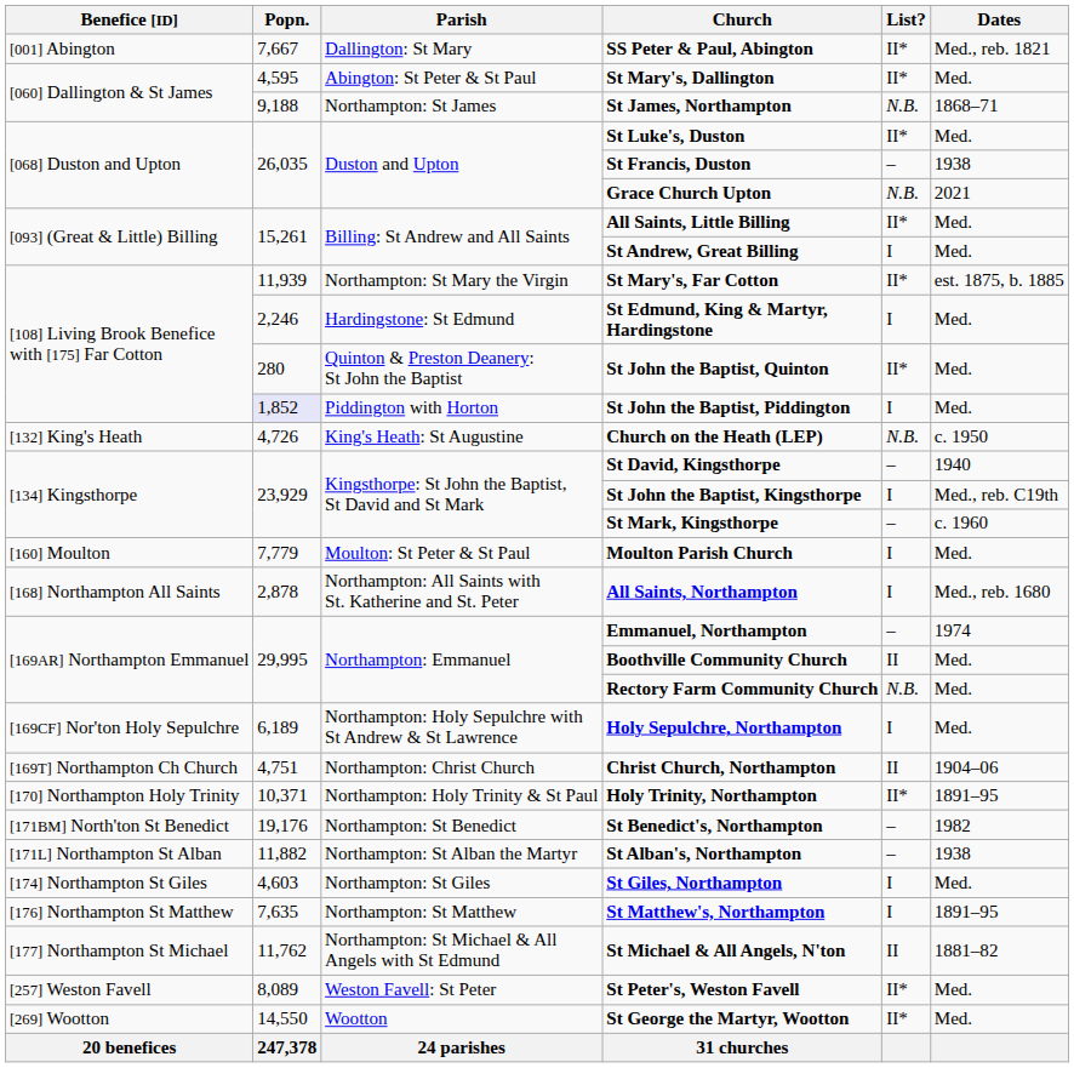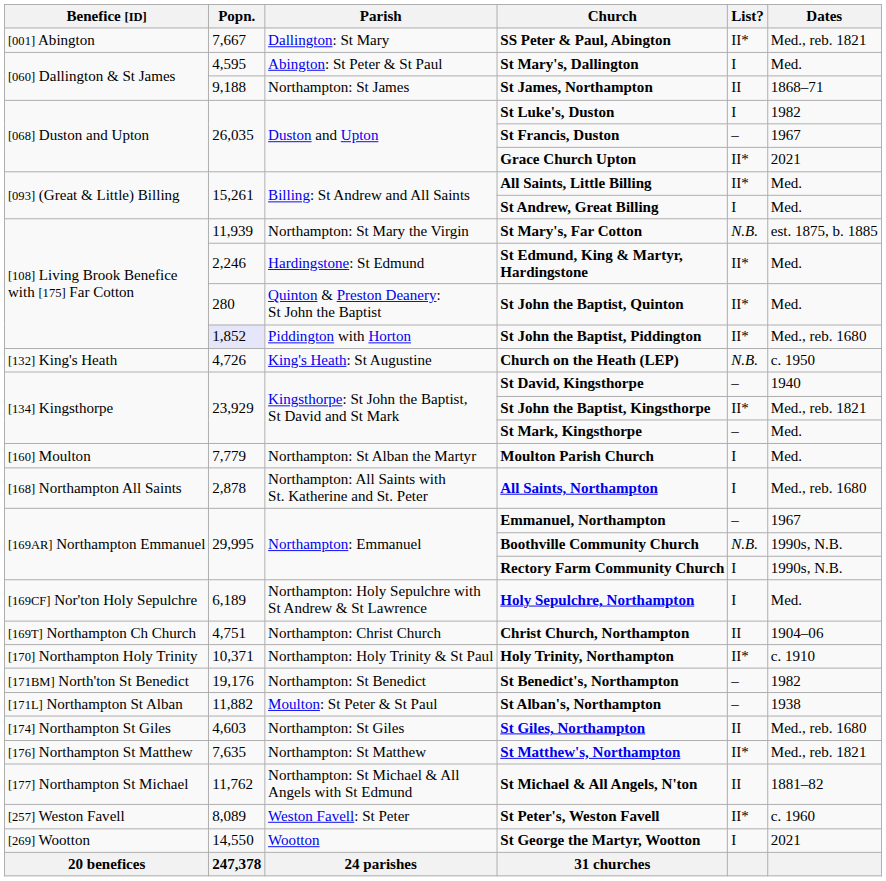St Mary's, Dallington | List?: II* -> I
St James, Northampton | List?: N.B. -> II
St Luke's, Duston | List?: II* -> I
St Luke's, Duston | Dates: Med. -> 1982
St Francis, Duston | Dates: 1938 -> 1967
Grace Church Upton | List?: N.B. -> II*
St Mary's, Far Cotton | List?: II* -> N.B.
St Edmund, King & Martyr, Hardingstone | List?: I -> II*
St John the Baptist, Piddington | List?: I -> II*
St John the Baptist, Piddington | Dates: Med. -> Med., reb. 1680
St John the Baptist, Kingsthorpe | List?: I -> II*
St John the Baptist, Kingsthorpe | Dates: Med., reb. C19th -> Med., reb. 1821
St Mark, Kingsthorpe | Dates: c. 1960 -> Med.
Moulton Parish Church | Parish: Moulton: St Peter & St Paul -> Northampton: St Alban the Martyr
Emmanuel, Northampton | Dates: 1974 -> 1967
Boothville Community Church | List?: II -> N.B.
Boothville Community Church | Dates: Med. -> 1990s, N.B.
Rectory Farm Community Church | List?: N.B. -> I
Rectory Farm Community Church | Dates: Med. -> 1990s, N.B.
Holy Trinity, Northampton | Dates: 1891–95 -> c. 1910
St Alban's, Northampton | Parish: Northampton: St Alban the Martyr -> Moulton: St Peter & St Paul
St Giles, Northampton | List?: I -> II
St Giles, Northampton | Dates: Med. -> Med., reb. 1680
St Matthew's, Northampton | List?: I -> II*
St Matthew's, Northampton | Dates: 1891–95 -> Med., reb. 1821
St Peter's, Weston Favell | Dates: Med. -> c. 1960
St George the Martyr, Wootton | List?: II* -> I
St George the Martyr, Wootton | Dates: Med. -> 2021
